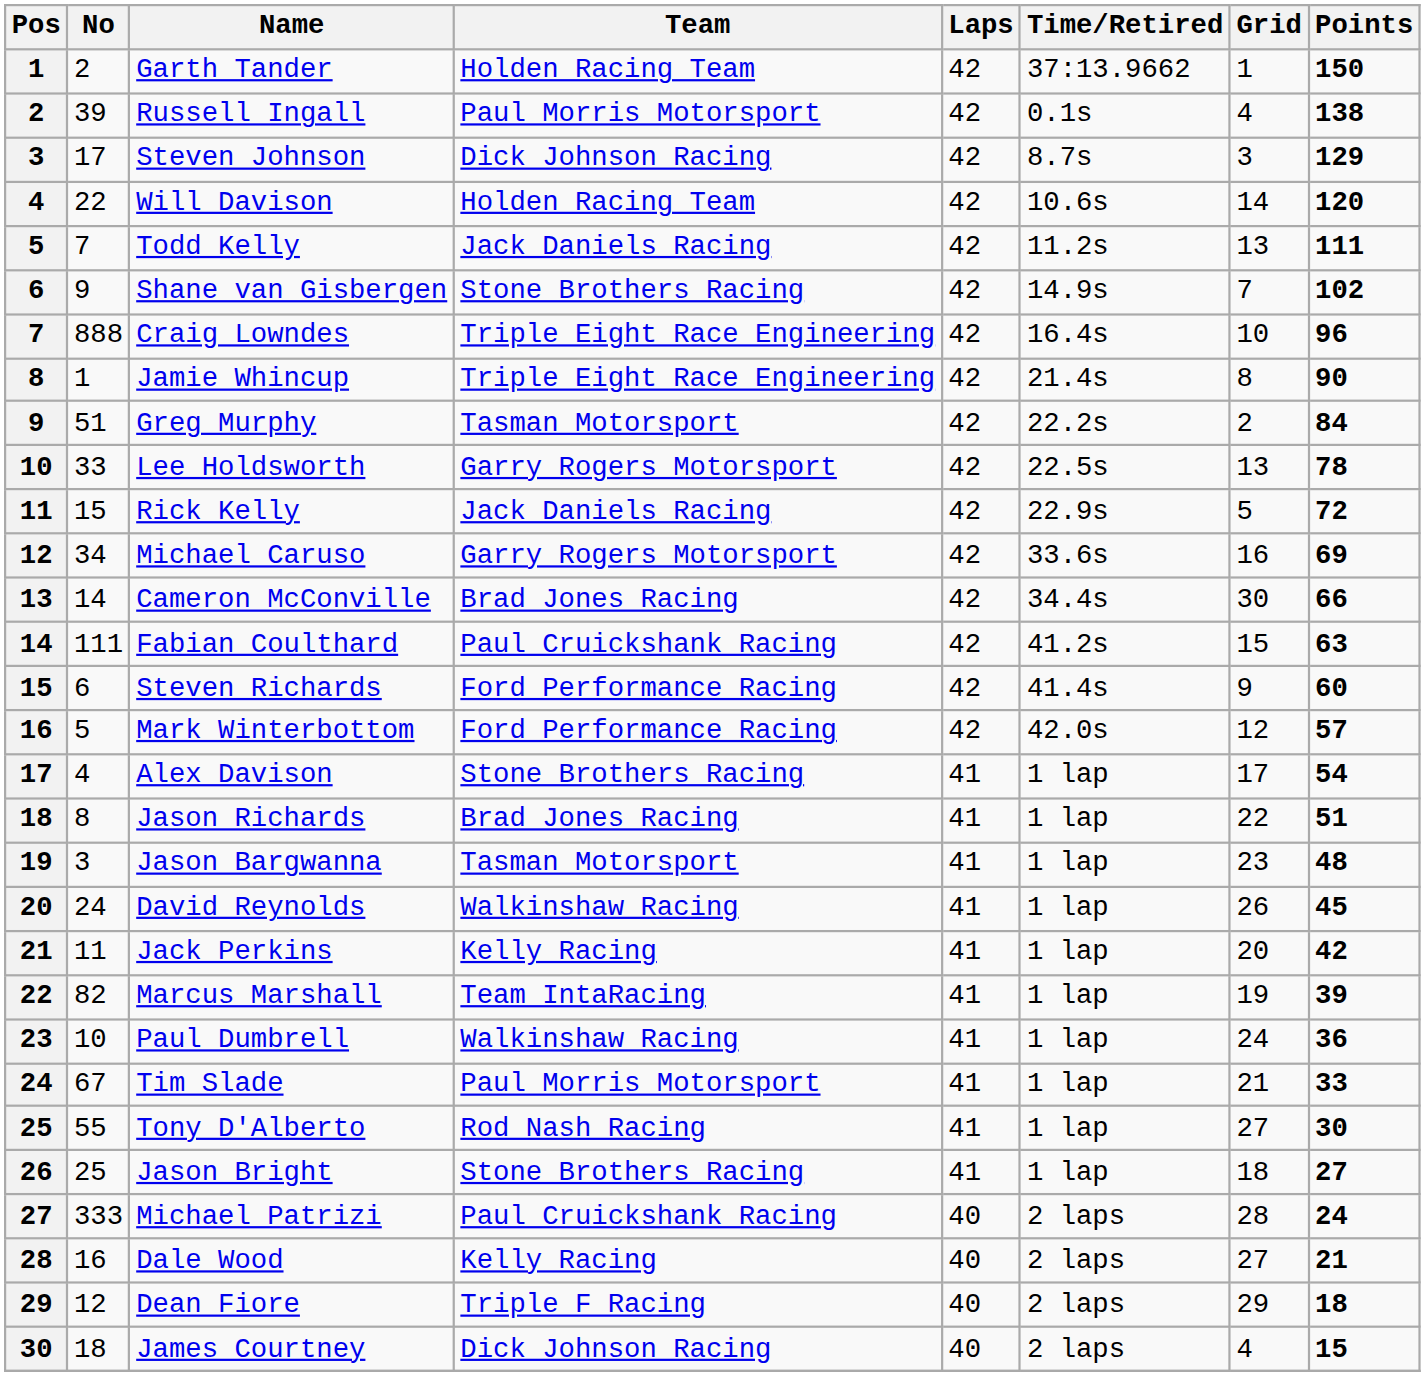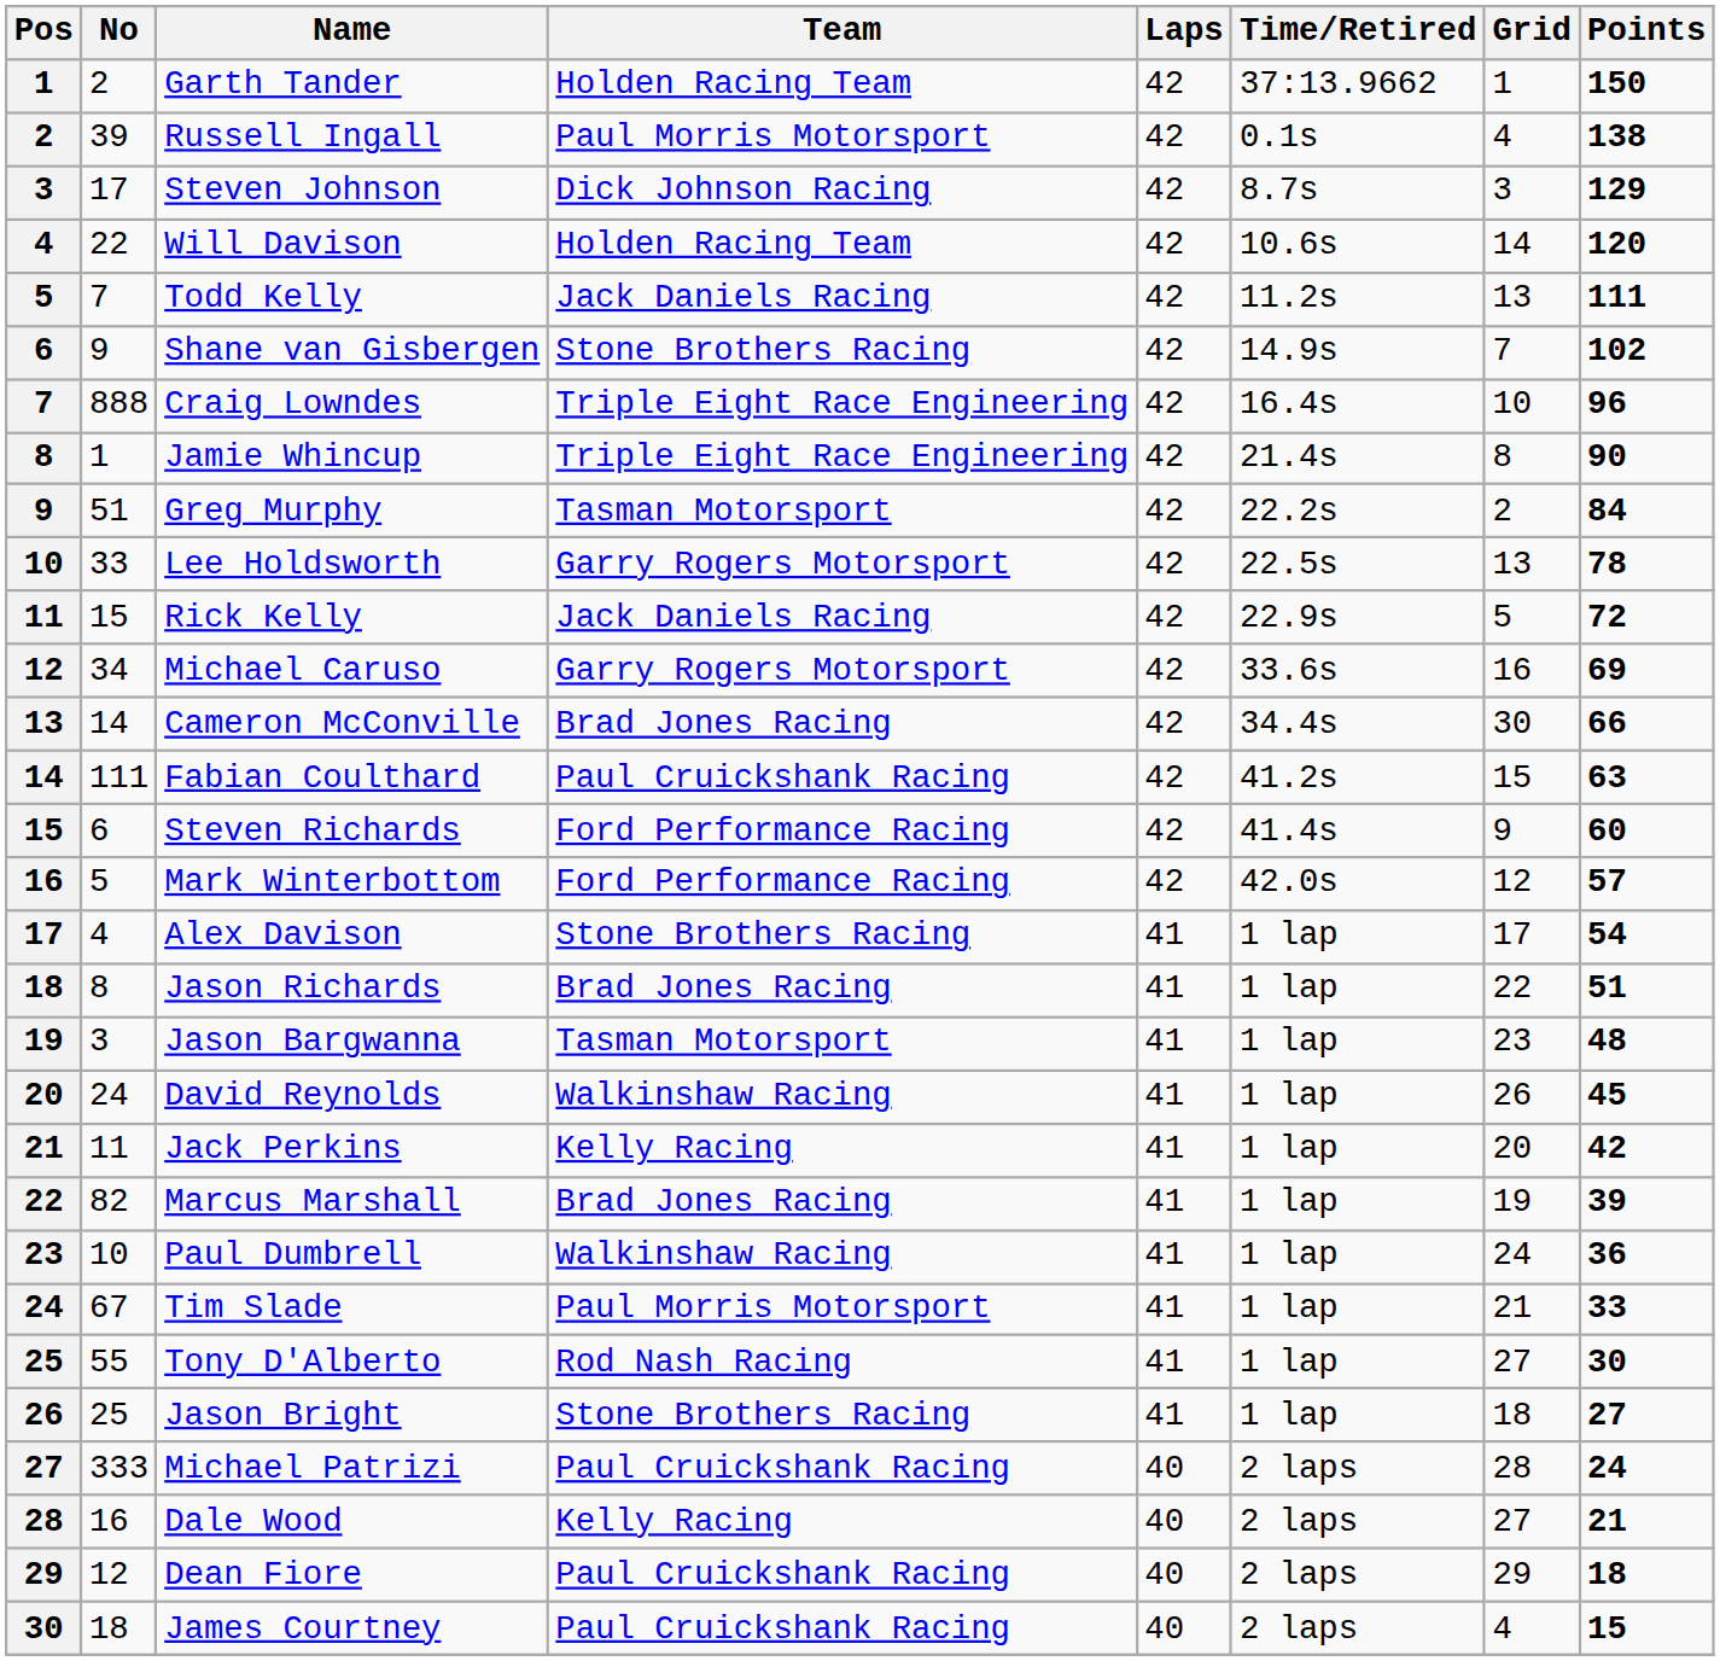Marcus Marshall | Team: Team IntaRacing -> Brad Jones Racing
Dean Fiore | Team: Triple F Racing -> Paul Cruickshank Racing
James Courtney | Team: Dick Johnson Racing -> Paul Cruickshank Racing
